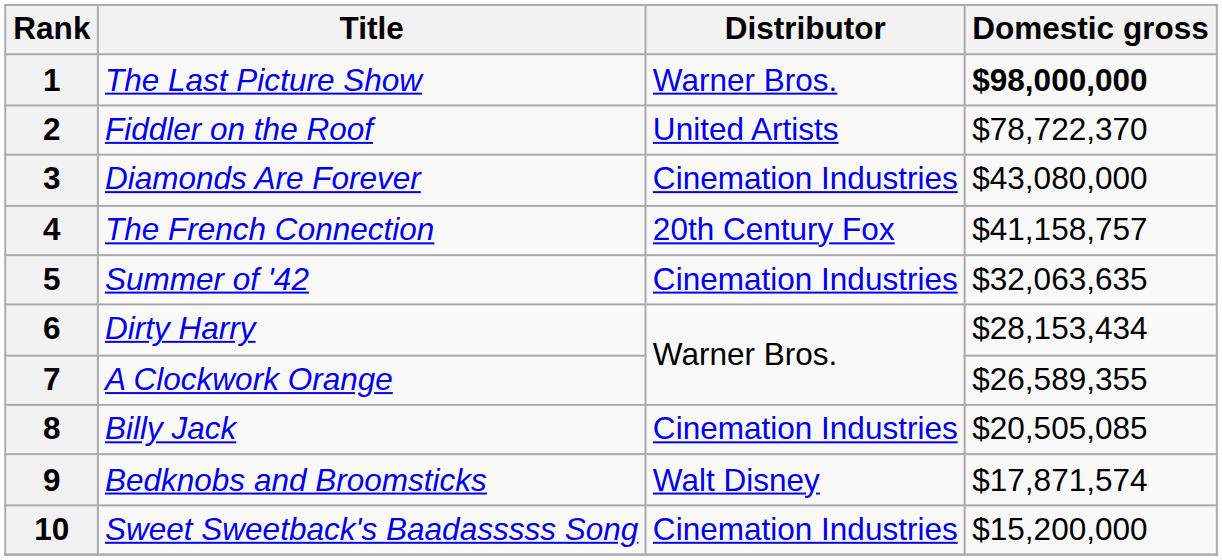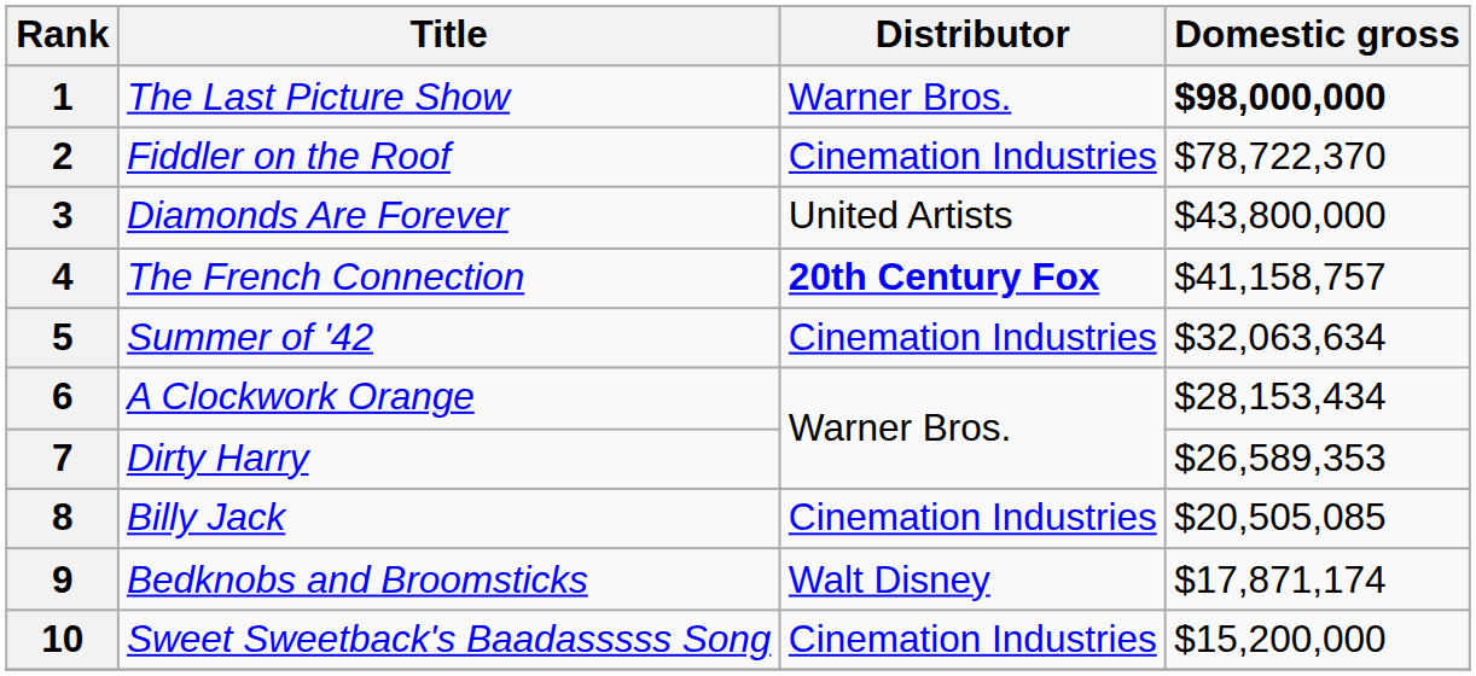2 | Distributor: United Artists -> Cinemation Industries
3 | Distributor: Cinemation Industries -> United Artists
3 | Domestic gross: $43,080,000 -> $43,800,000
4 | Distributor: normal -> bold
5 | Domestic gross: $32,063,635 -> $32,063,634
6 | Title: Dirty Harry -> A Clockwork Orange
7 | Title: A Clockwork Orange -> Dirty Harry
7 | Domestic gross: $26,589,355 -> $26,589,353
9 | Domestic gross: $17,871,574 -> $17,871,174
